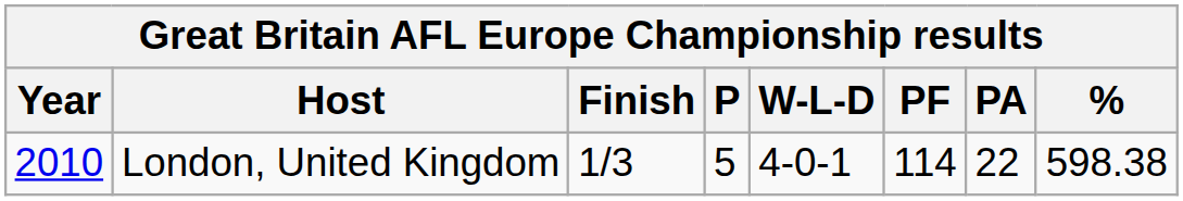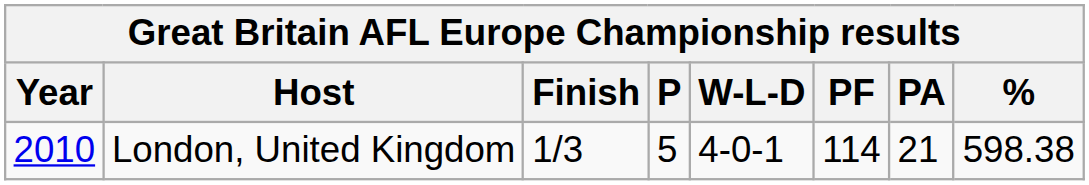London, United Kingdom | PA: 22 -> 21
